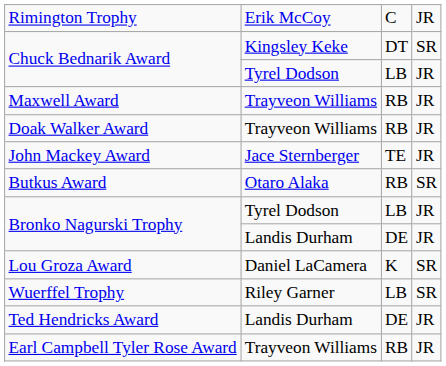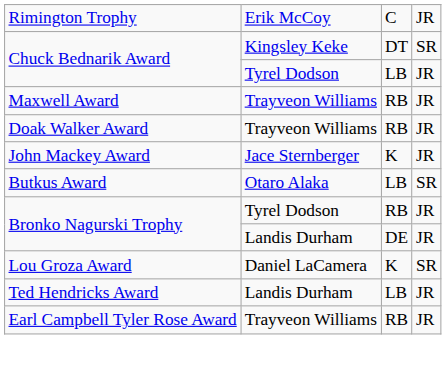John Mackey Award | column 3: TE -> K
Butkus Award | column 3: RB -> LB
Bronko Nagurski Trophy / Tyrel Dodson | column 3: LB -> RB
- row: Wuerffel Trophy | Riley Garner | LB | SR
Ted Hendricks Award | column 3: DE -> LB
